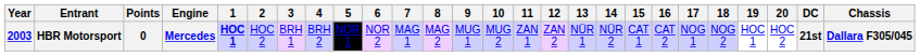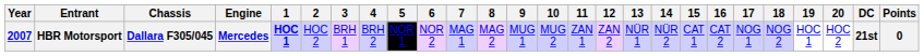columns swapped: Chassis <-> Points
HBR Motorsport | Year: 2003 -> 2007
